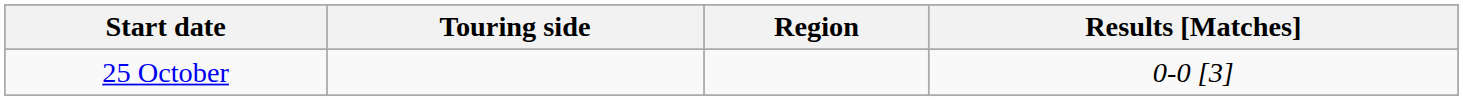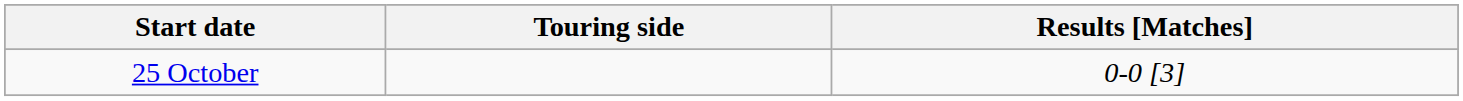- column: Region
